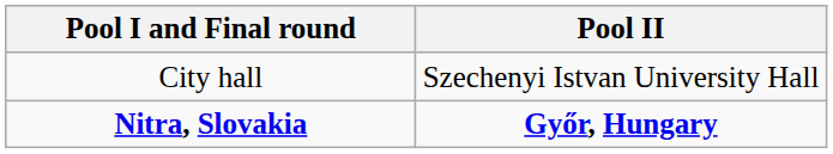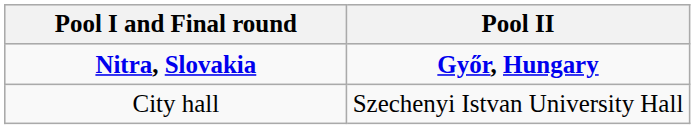rows swapped: Nitra, Slovakia <-> City hall
